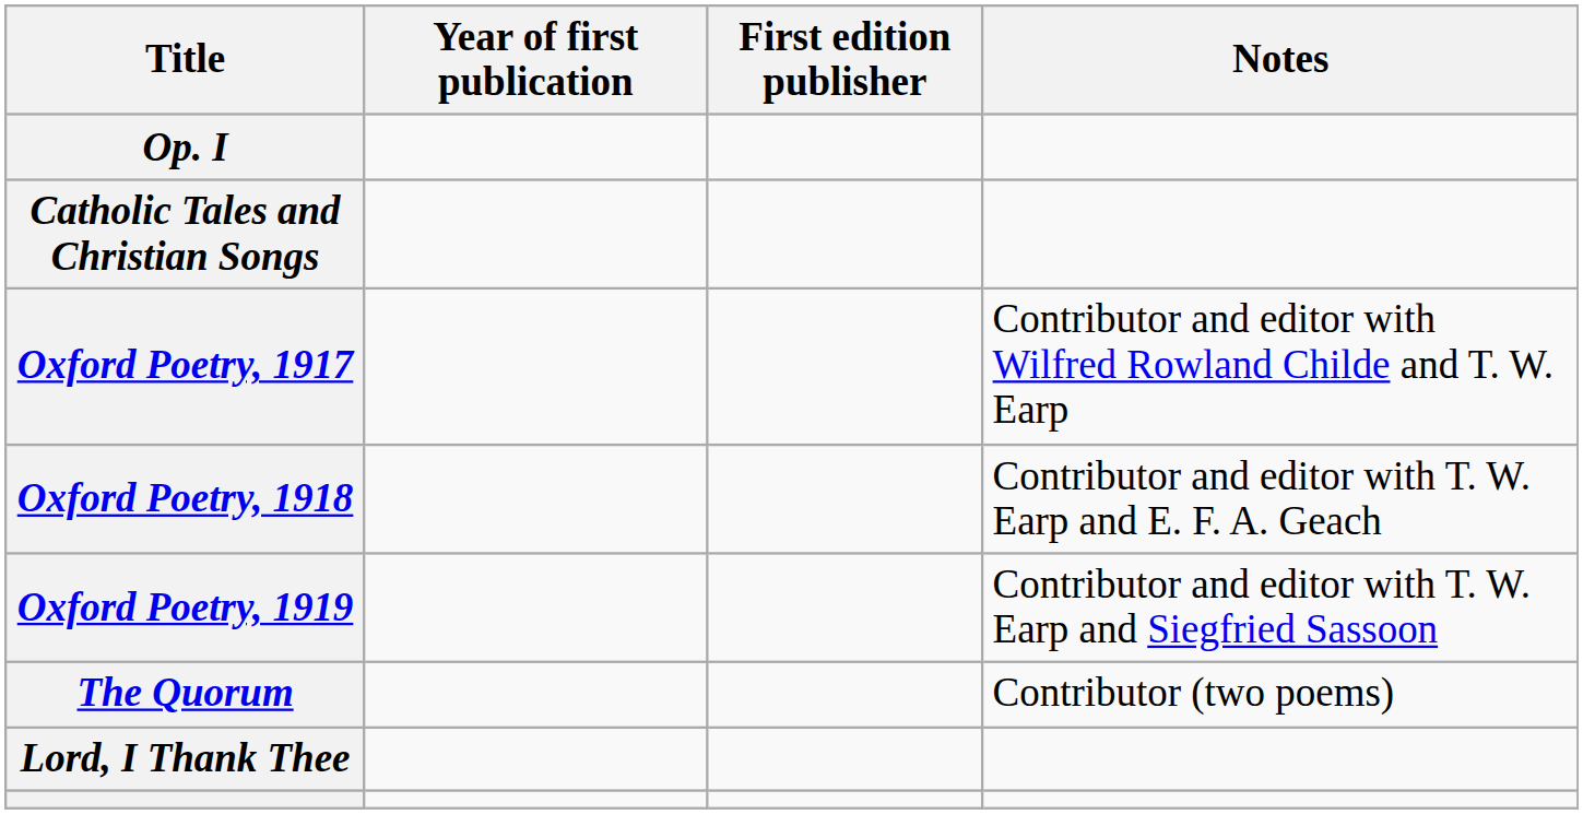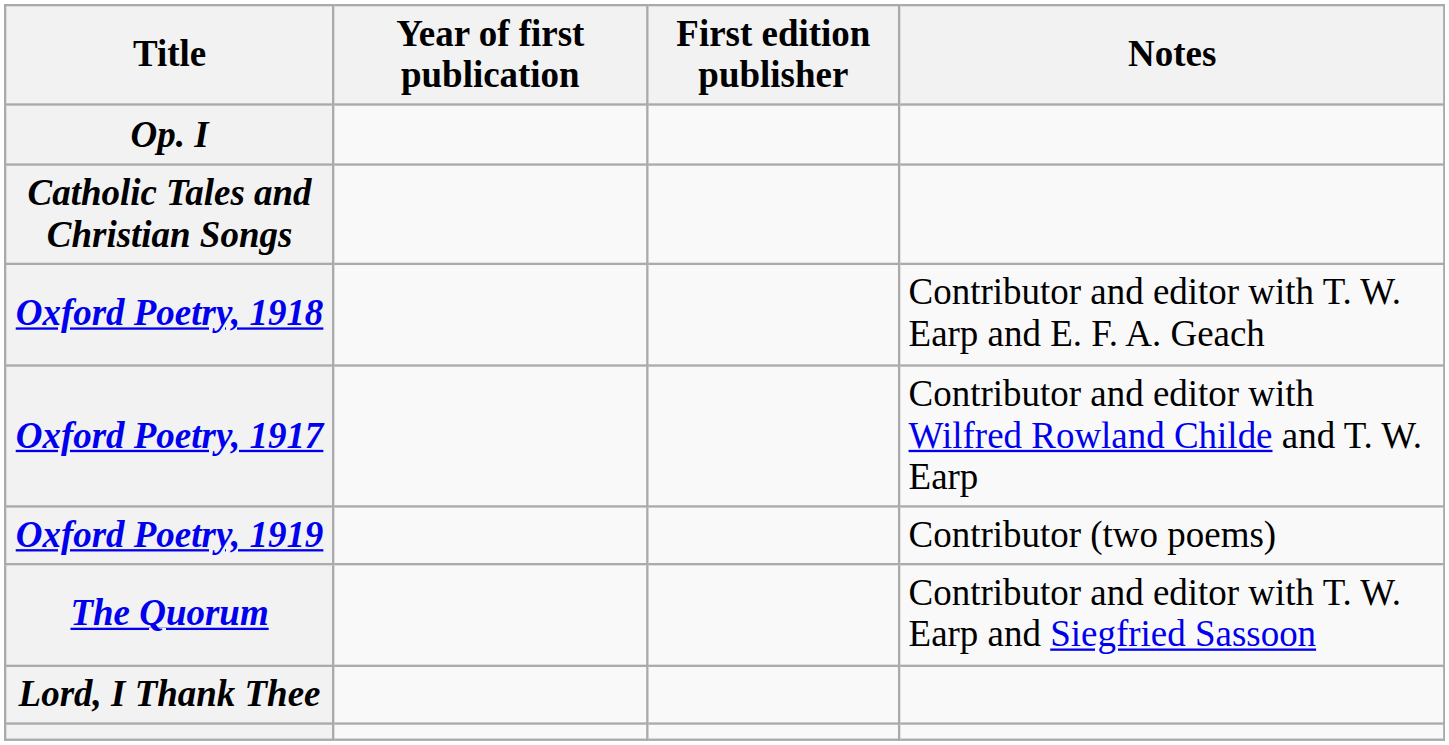rows swapped: Oxford Poetry, 1917 <-> Oxford Poetry, 1918
Oxford Poetry, 1919 | Notes: Contributor and editor with T. W. Earp and Siegfried Sassoon -> Contributor (two poems)
The Quorum | Notes: Contributor (two poems) -> Contributor and editor with T. W. Earp and Siegfried Sassoon
